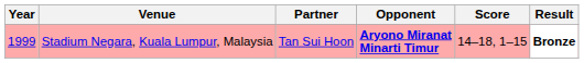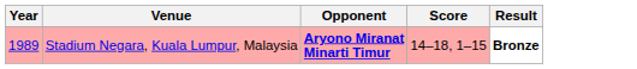- column: Partner | Tan Sui Hoon
Stadium Negara, Kuala Lumpur, Malaysia | Year: 1999 -> 1989
